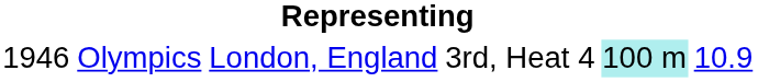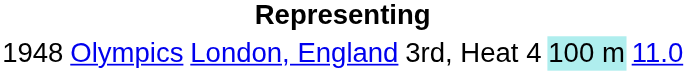Olympics | column 1: 1946 -> 1948
Olympics | column 6: 10.9 -> 11.0
